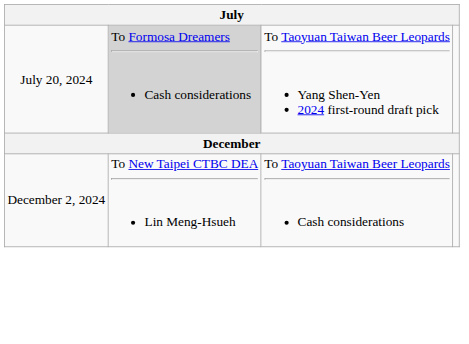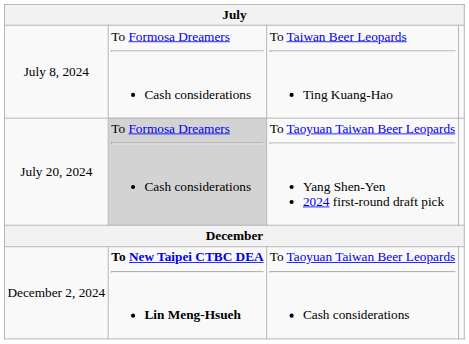+ row: July 8, 2024 | To Formosa Dreamers Cash considerations | To Taiwan Beer Leopards Ting Kuang-Hao
December 2, 2024 | column 2: normal -> bold
